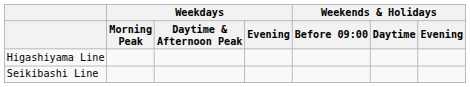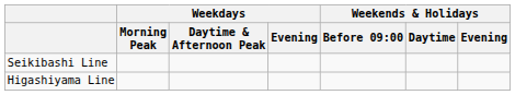rows swapped: Higashiyama Line <-> Seikibashi Line
